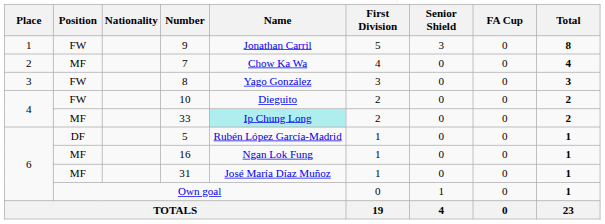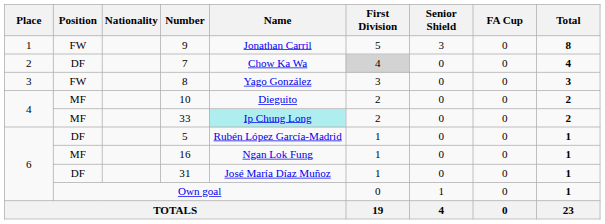7 | Position: MF -> DF
7 | First Division: no background -> lightgrey background
10 | Position: FW -> MF
31 | Position: MF -> DF
